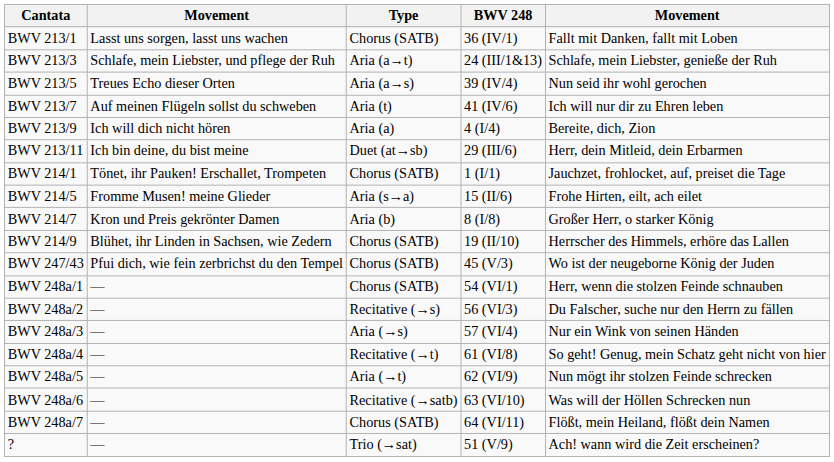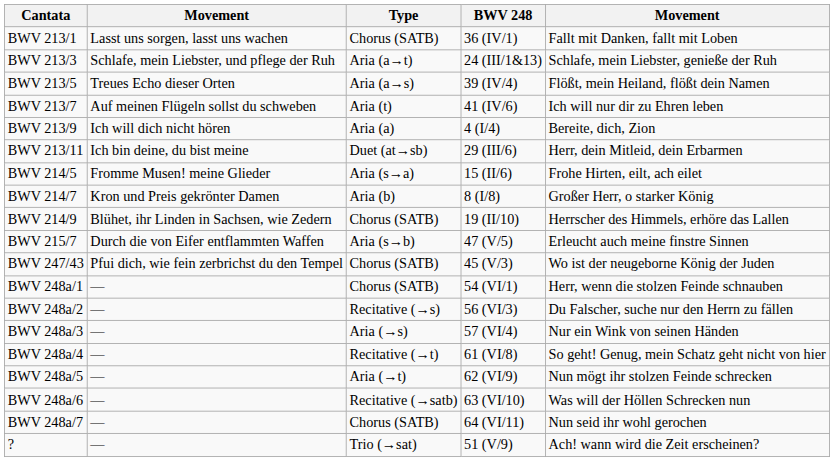BWV 213/5 | column 5: Nun seid ihr wohl gerochen -> Flößt, mein Heiland, flößt dein Namen
- row: BWV 214/1 | Tönet, ihr Pauken! Erschallet, Trompeten | Chorus (SATB) | 1 (I/1) | Jauchzet, frohlocket, auf, preiset die Tage
+ row: BWV 215/7 | Durch die von Eifer entflammten Waffen | Aria (s→b) | 47 (V/5) | Erleucht auch meine finstre Sinnen
BWV 248a/7 | column 5: Flößt, mein Heiland, flößt dein Namen -> Nun seid ihr wohl gerochen
